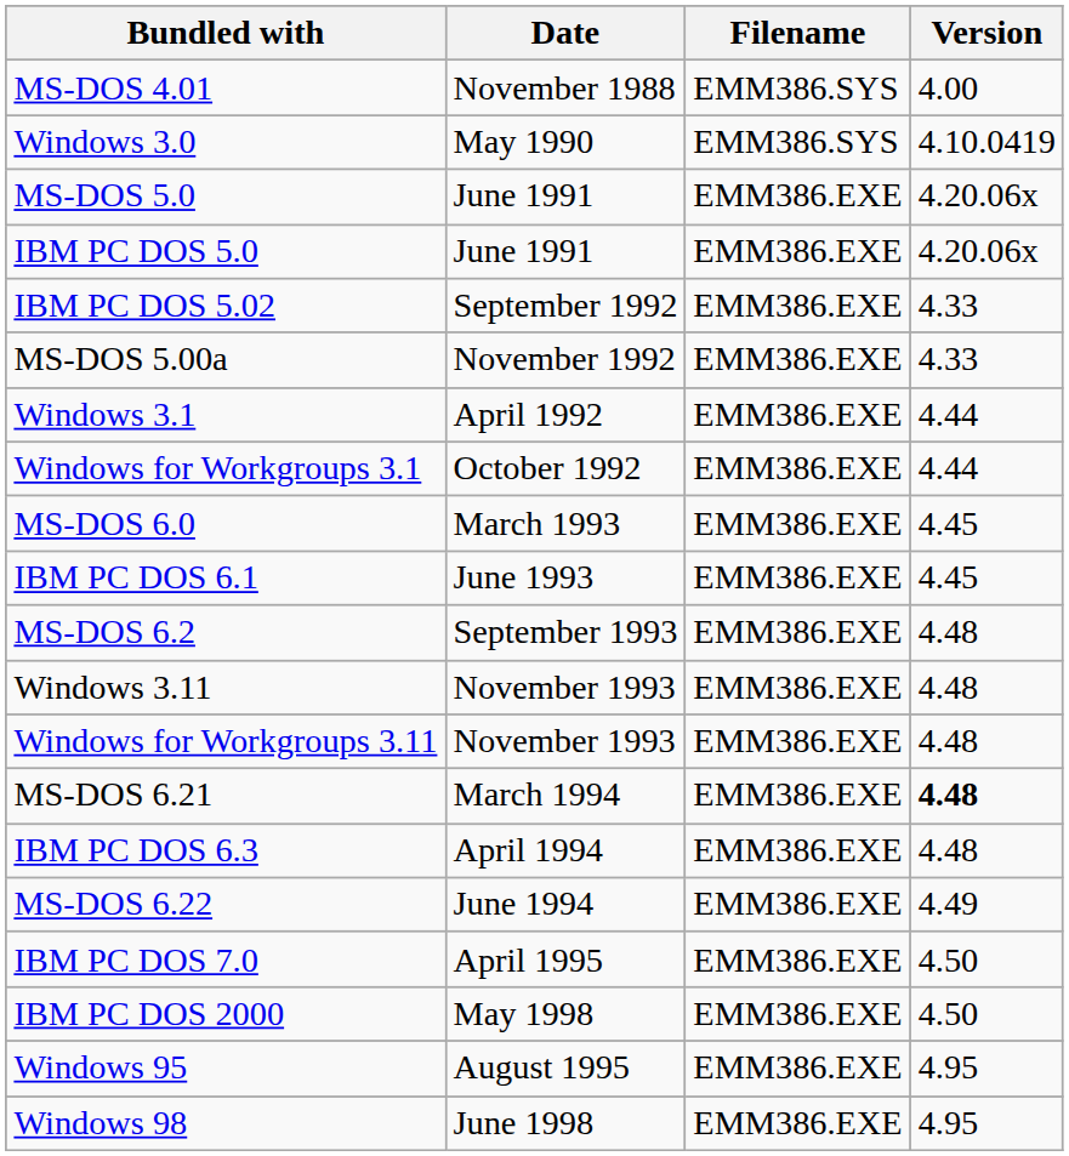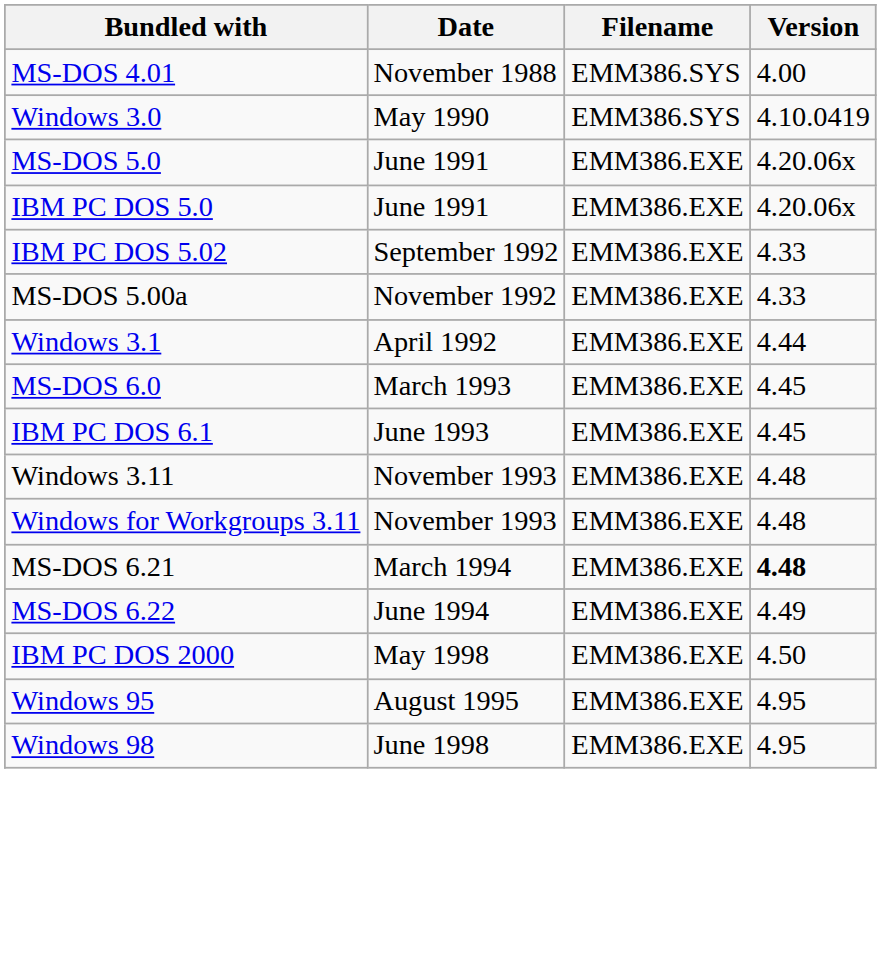- row: Windows for Workgroups 3.1 | October 1992 | EMM386.EXE | 4.44
- row: MS-DOS 6.2 | September 1993 | EMM386.EXE | 4.48
- row: IBM PC DOS 6.3 | April 1994 | EMM386.EXE | 4.48
- row: IBM PC DOS 7.0 | April 1995 | EMM386.EXE | 4.50
